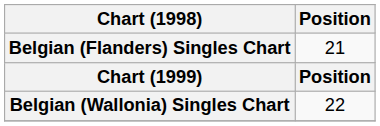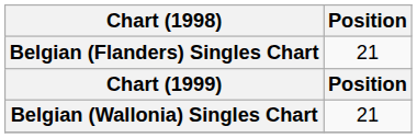Belgian (Wallonia) Singles Chart | Position: 22 -> 21
